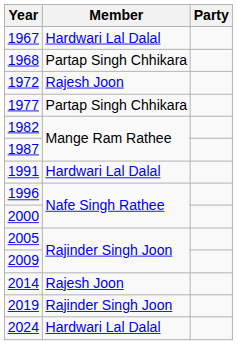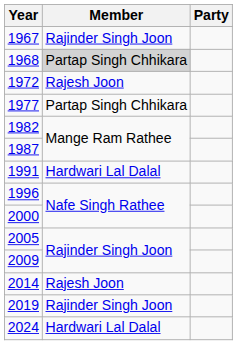1967 | Member: Hardwari Lal Dalal -> Rajinder Singh Joon
1968 | Member: no background -> lightgrey background
